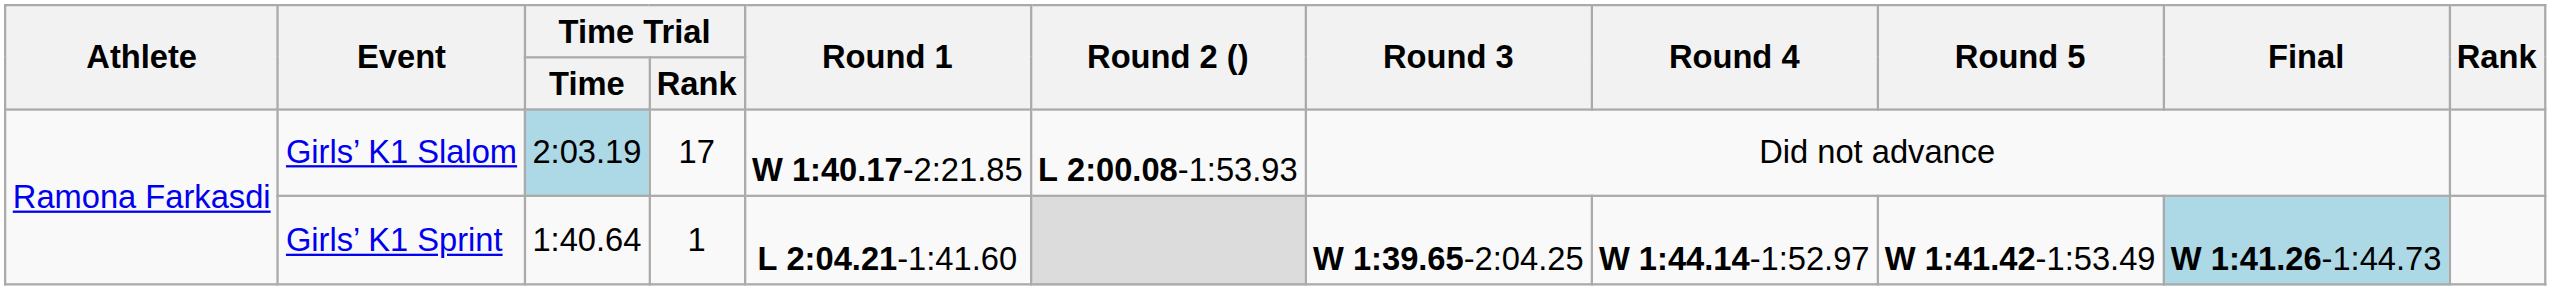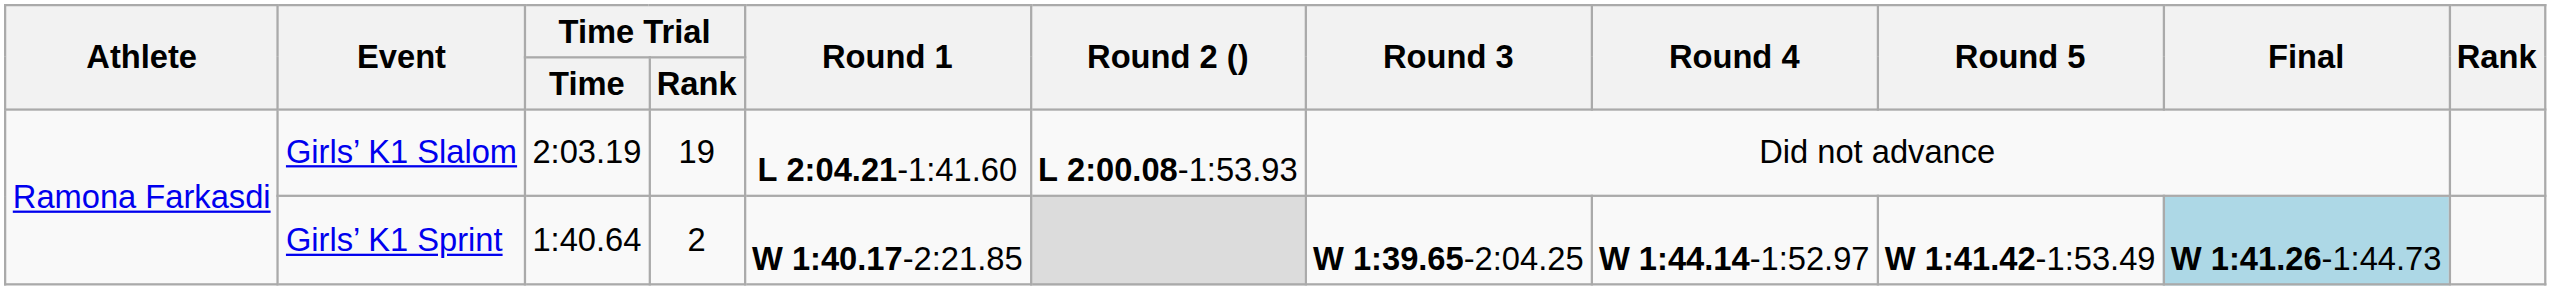Girls’ K1 Slalom | Time Trial / Time: lightblue background -> no background
Girls’ K1 Slalom | Time Trial / Rank: 17 -> 19
Girls’ K1 Slalom | Round 1: W 1:40.17-2:21.85 -> L 2:04.21-1:41.60
Girls’ K1 Sprint | Time Trial / Rank: 1 -> 2
Girls’ K1 Sprint | Round 1: L 2:04.21-1:41.60 -> W 1:40.17-2:21.85
